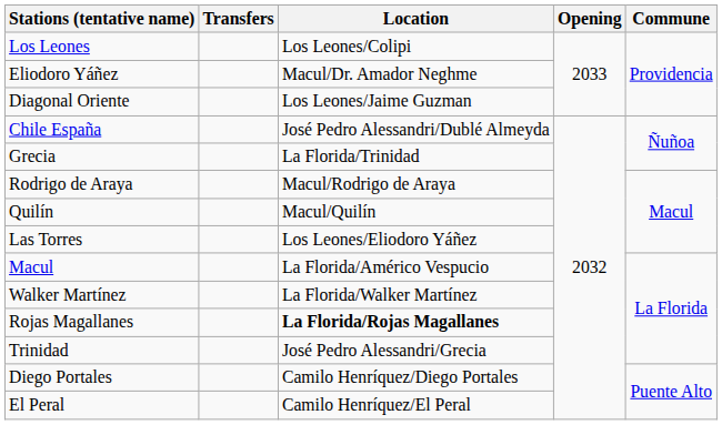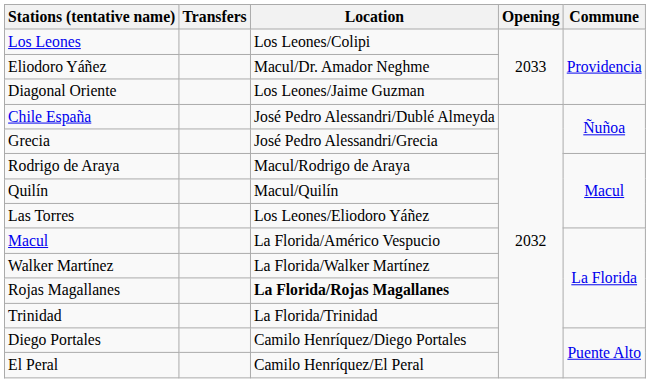Grecia | Location: La Florida/Trinidad -> José Pedro Alessandri/Grecia
Trinidad | Location: José Pedro Alessandri/Grecia -> La Florida/Trinidad
